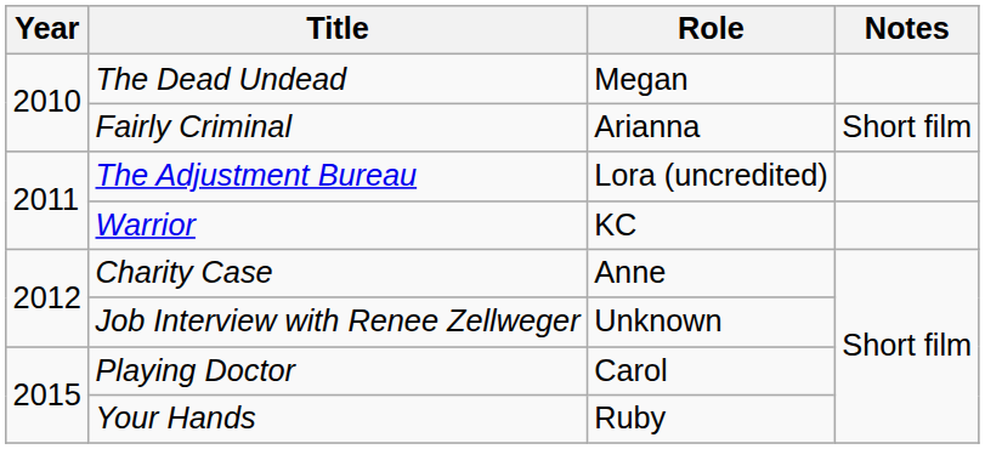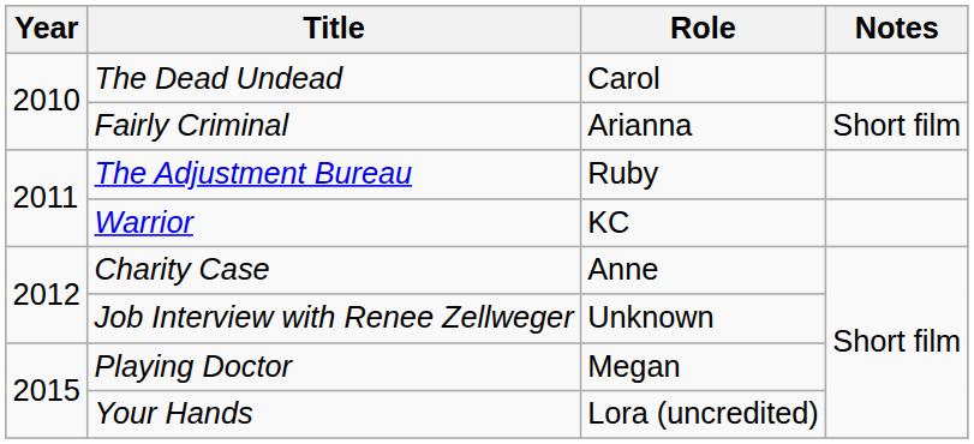The Dead Undead | Role: Megan -> Carol
The Adjustment Bureau | Role: Lora (uncredited) -> Ruby
Playing Doctor | Role: Carol -> Megan
Your Hands | Role: Ruby -> Lora (uncredited)
